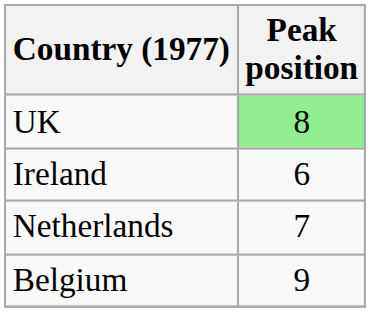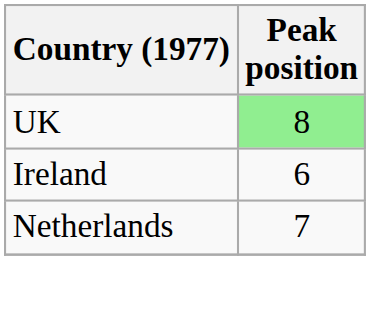- row: Belgium | 9
